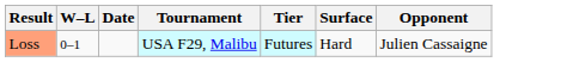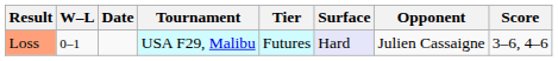+ column: Score | 3–6, 4–6
Loss | Surface: no background -> lavender background
